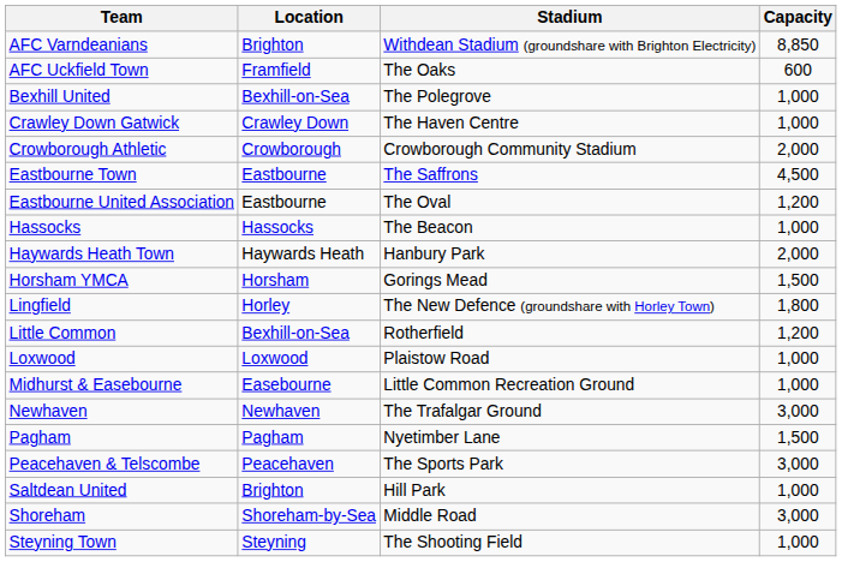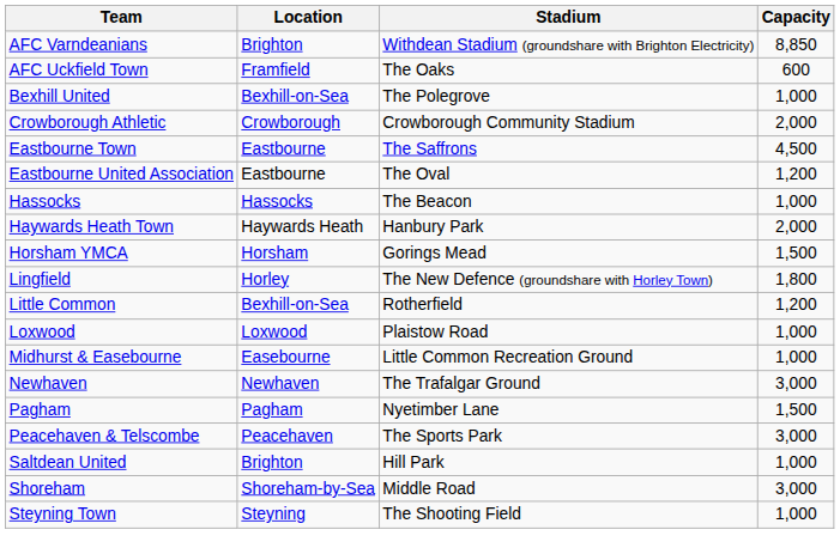- row: Crawley Down Gatwick | Crawley Down | The Haven Centre | 1,000
